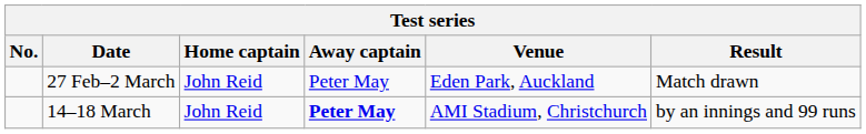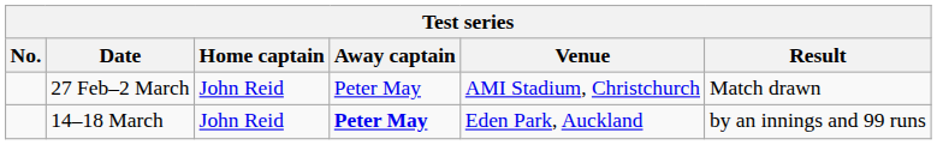27 Feb–2 March | Venue: Eden Park, Auckland -> AMI Stadium, Christchurch
14–18 March | Venue: AMI Stadium, Christchurch -> Eden Park, Auckland
